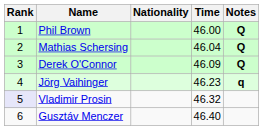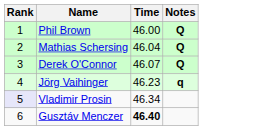- column: Nationality
Derek O'Connor | Time: 46.09 -> 46.07
Vladimir Prosin | Time: 46.32 -> 46.34
Gusztáv Menczer | Time: normal -> bold
